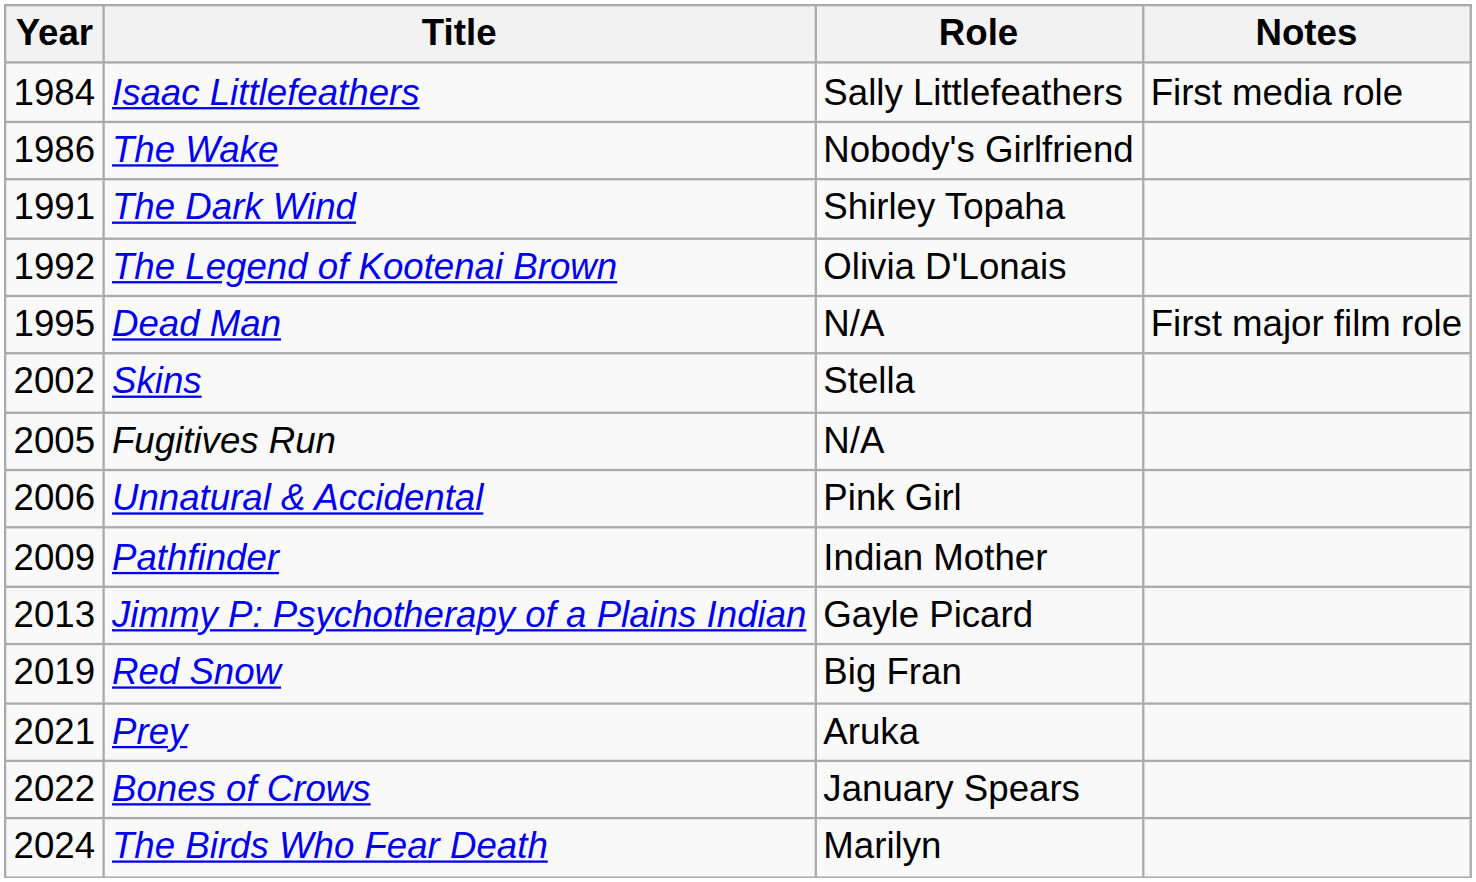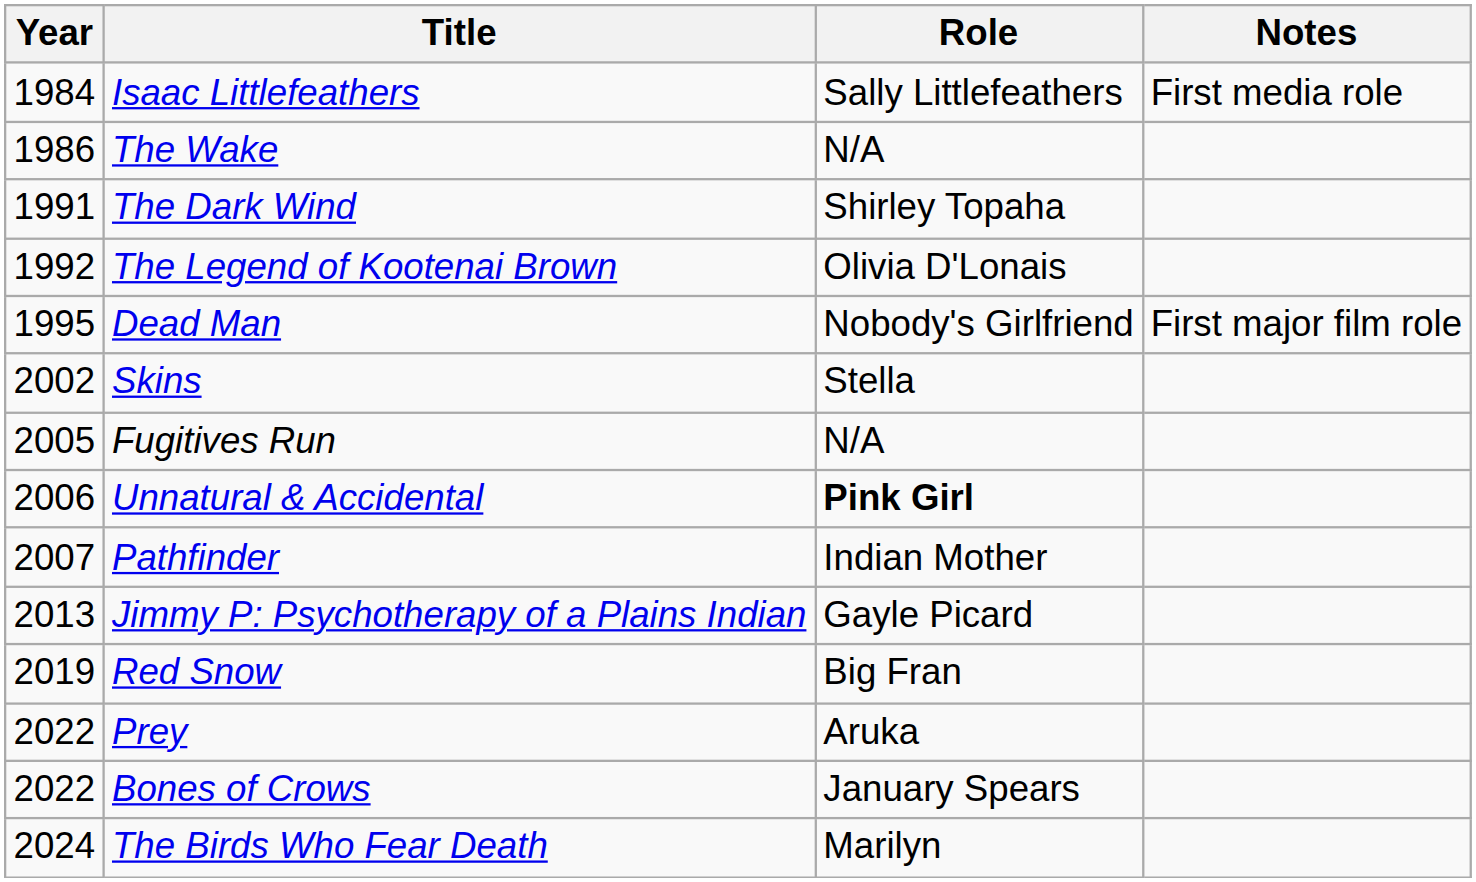The Wake | Role: Nobody's Girlfriend -> N/A
Dead Man | Role: N/A -> Nobody's Girlfriend
Unnatural & Accidental | Role: normal -> bold
Pathfinder | Year: 2009 -> 2007
Prey | Year: 2021 -> 2022
